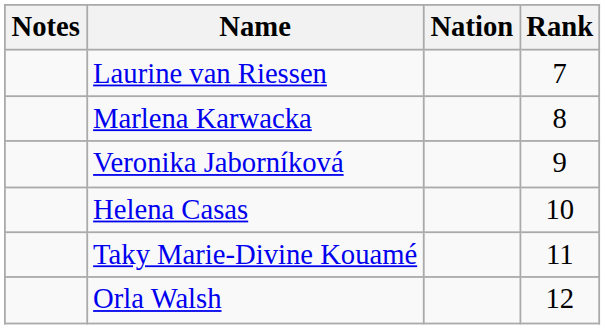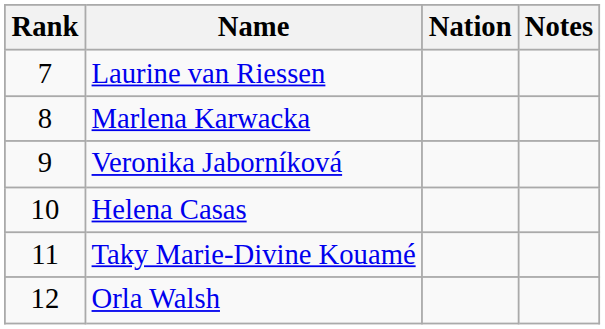columns swapped: Rank <-> Notes
